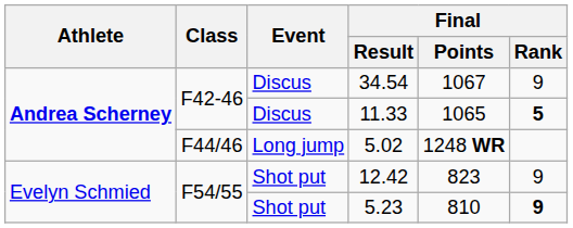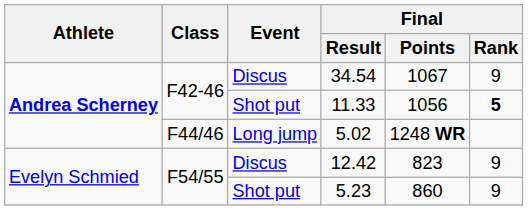11.33 | Event: Discus -> Shot put
11.33 | Final / Points: 1065 -> 1056
12.42 | Event: Shot put -> Discus
5.23 | Final / Points: 810 -> 860
5.23 | Final / Rank: bold -> normal
